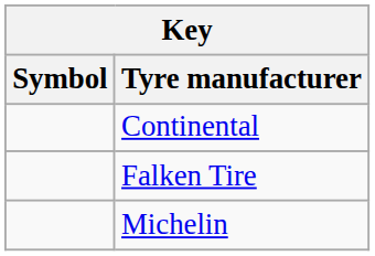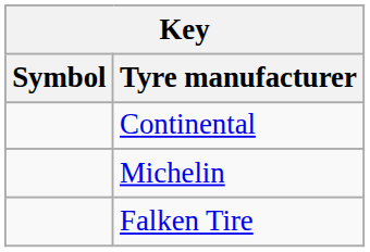rows swapped: Michelin <-> Falken Tire
